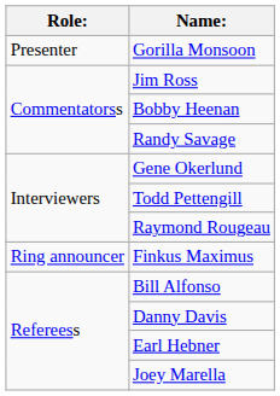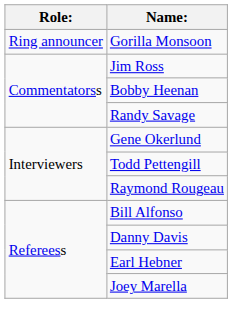Gorilla Monsoon | Role:: Presenter -> Ring announcer
- row: Ring announcer | Finkus Maximus
